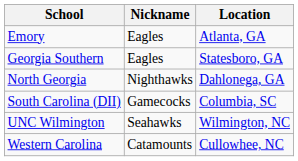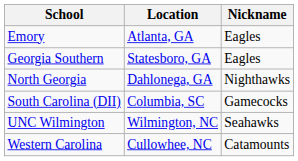columns swapped: Nickname <-> Location
